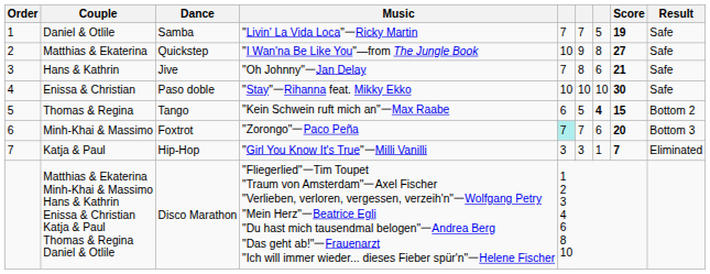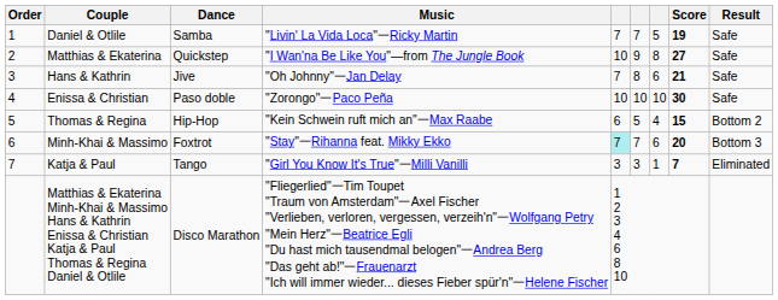Enissa & Christian | Music: "Stay"一Rihanna feat. Mikky Ekko -> "Zorongo"一Paco Peña
Thomas & Regina | Dance: Tango -> Hip-Hop
Thomas & Regina | column 7: bold -> normal
Minh-Khai & Massimo | Music: "Zorongo"一Paco Peña -> "Stay"一Rihanna feat. Mikky Ekko
Katja & Paul | Dance: Hip-Hop -> Tango
